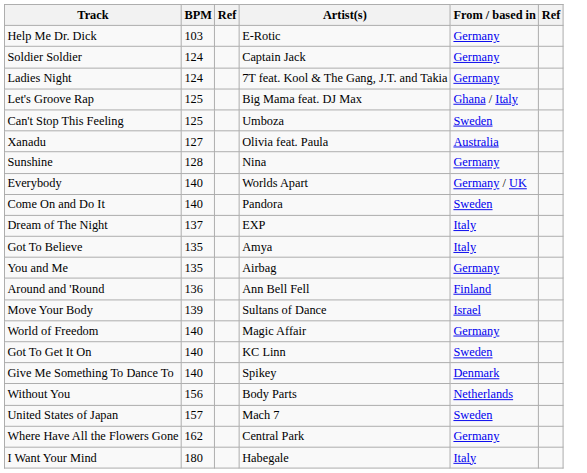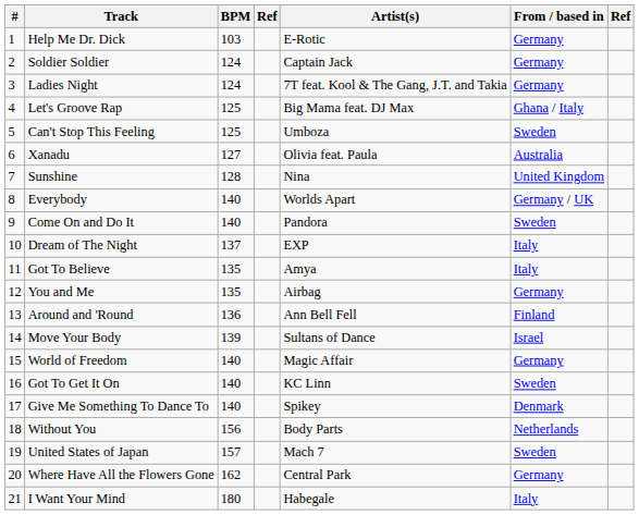+ column: # | 1 | 2 | 3 | 4 | 5 | 6 | 7 | 8 | 9 | 10 | 11 | 12 | 13 | 14 | 15 | 16 | 17 | 18 | 19 | 20 | 21
Sunshine | From / based in: Germany -> United Kingdom
